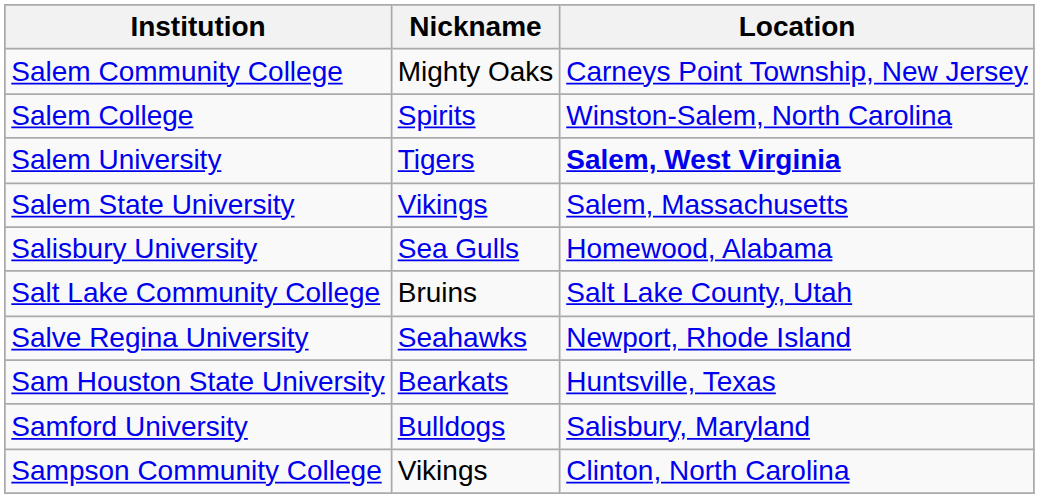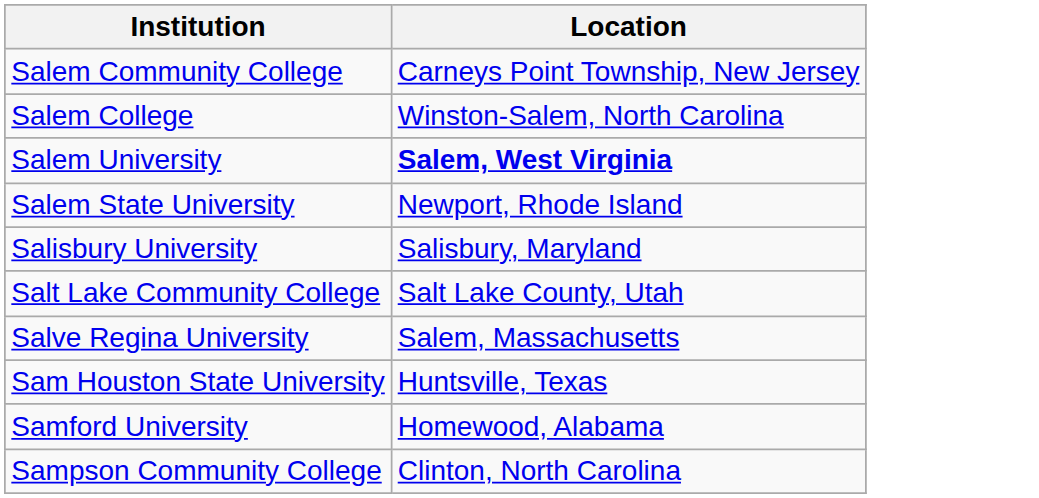- column: Nickname | Mighty Oaks | Spirits | Tigers | Vikings | Sea Gulls | Bruins | Seahawks | Bearkats | Bulldogs | Vikings
Salem State University | Location: Salem, Massachusetts -> Newport, Rhode Island
Salisbury University | Location: Homewood, Alabama -> Salisbury, Maryland
Salve Regina University | Location: Newport, Rhode Island -> Salem, Massachusetts
Samford University | Location: Salisbury, Maryland -> Homewood, Alabama
